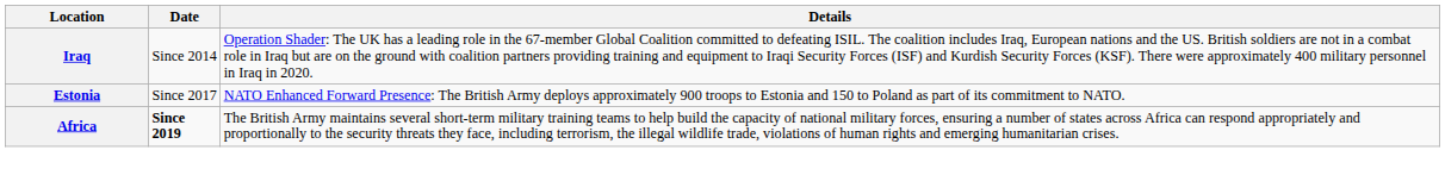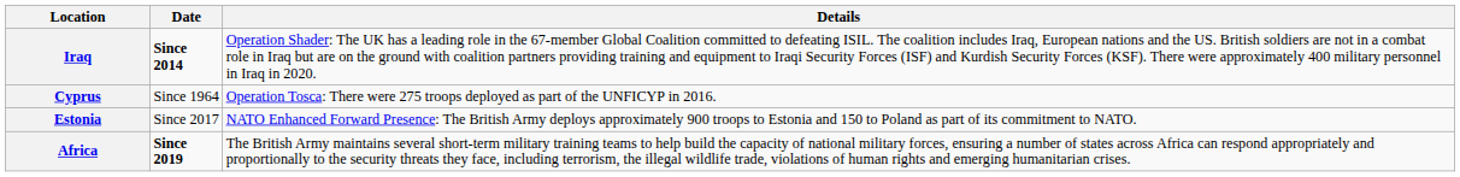Iraq | Date: normal -> bold
+ row: Cyprus | Since 1964 | Operation Tosca: There were 275 troops deployed as part of the UNFICYP in 2016.
